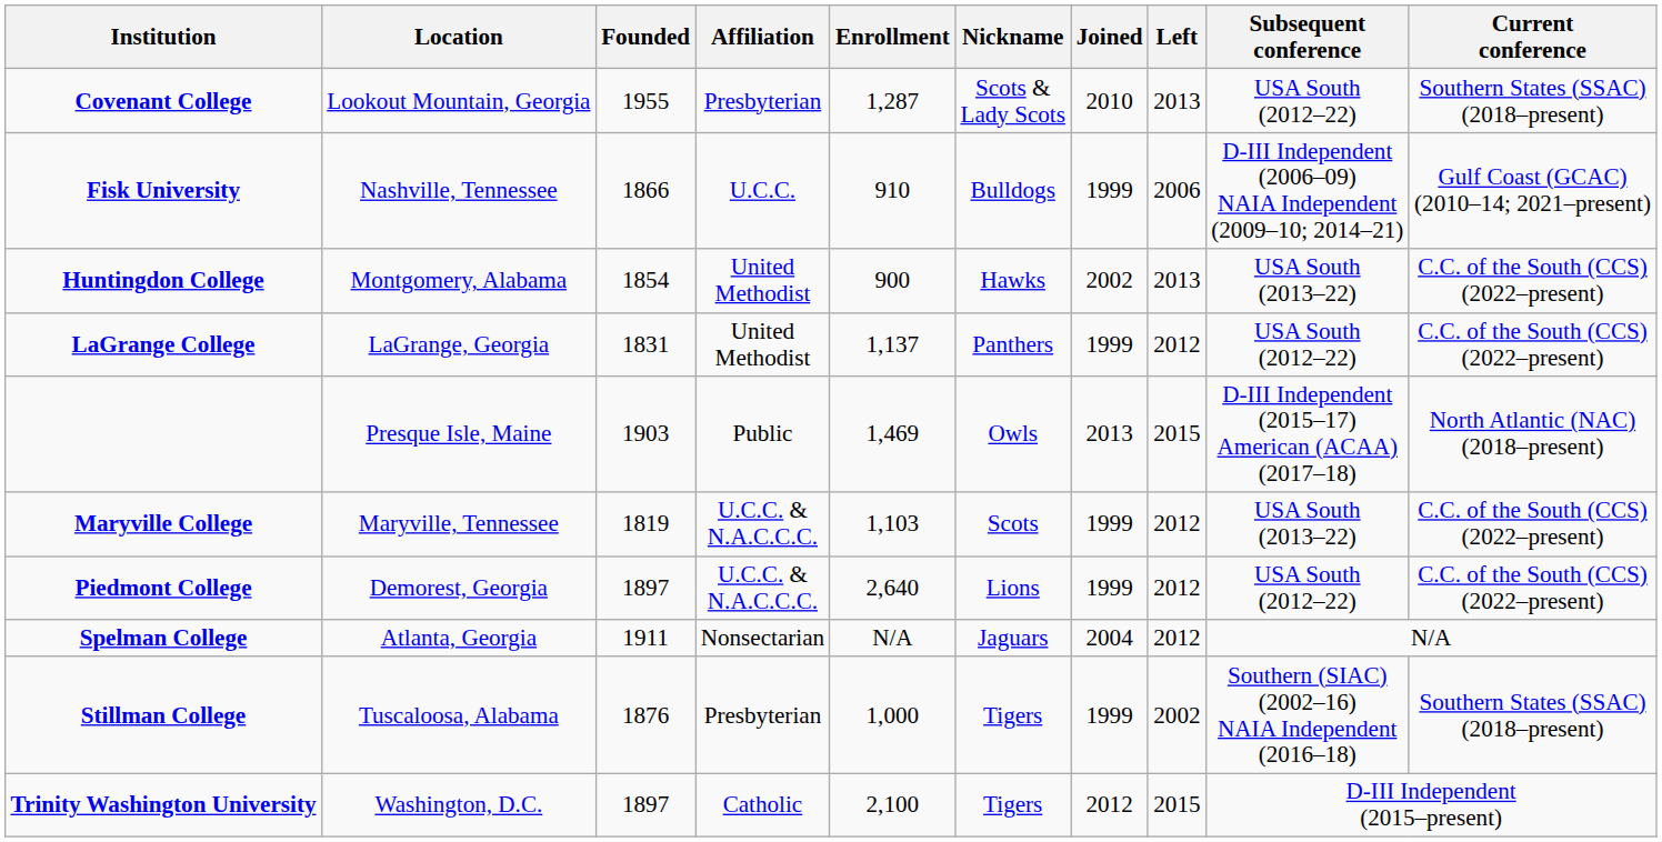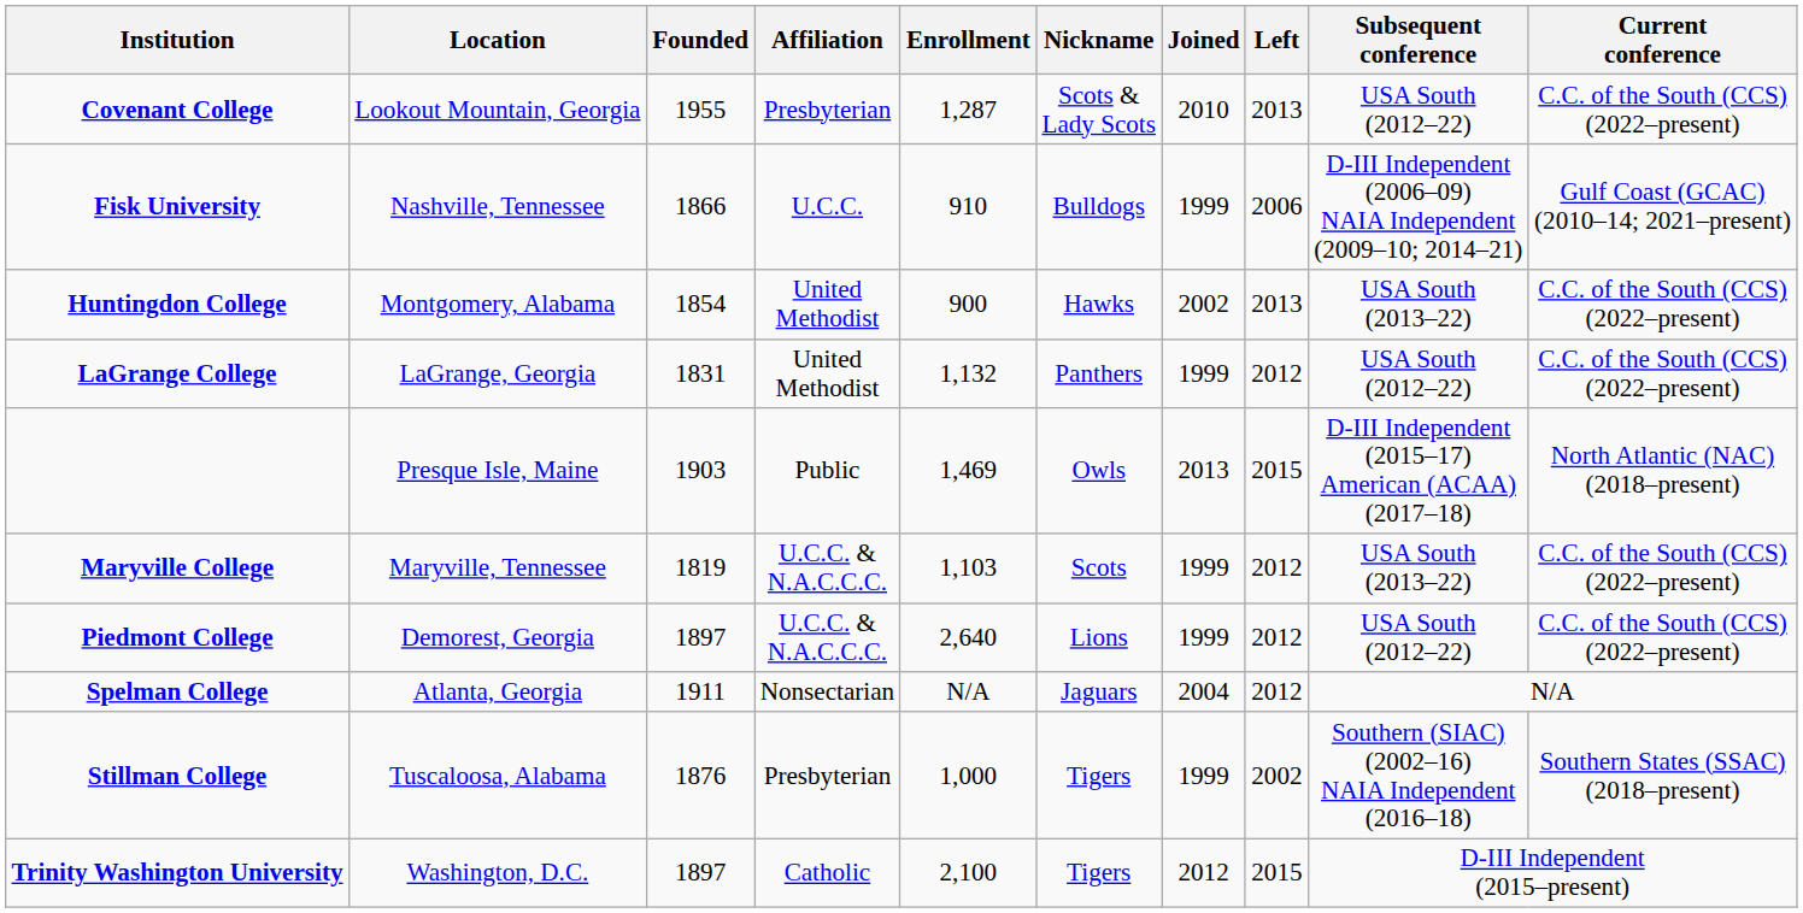Covenant College | Current conference: Southern States (SSAC) (2018–present) -> C.C. of the South (CCS) (2022–present)
LaGrange College | Enrollment: 1,137 -> 1,132
